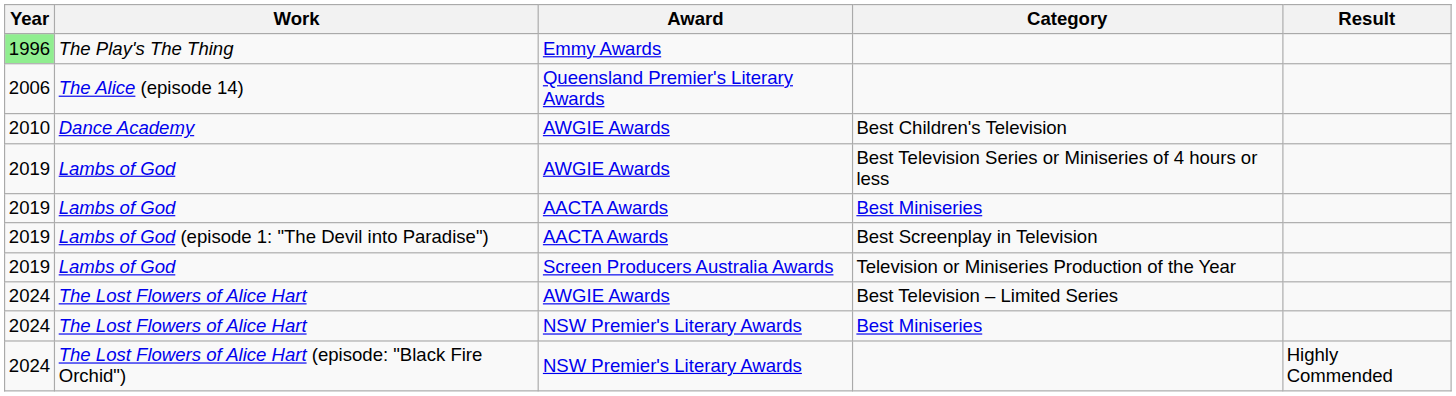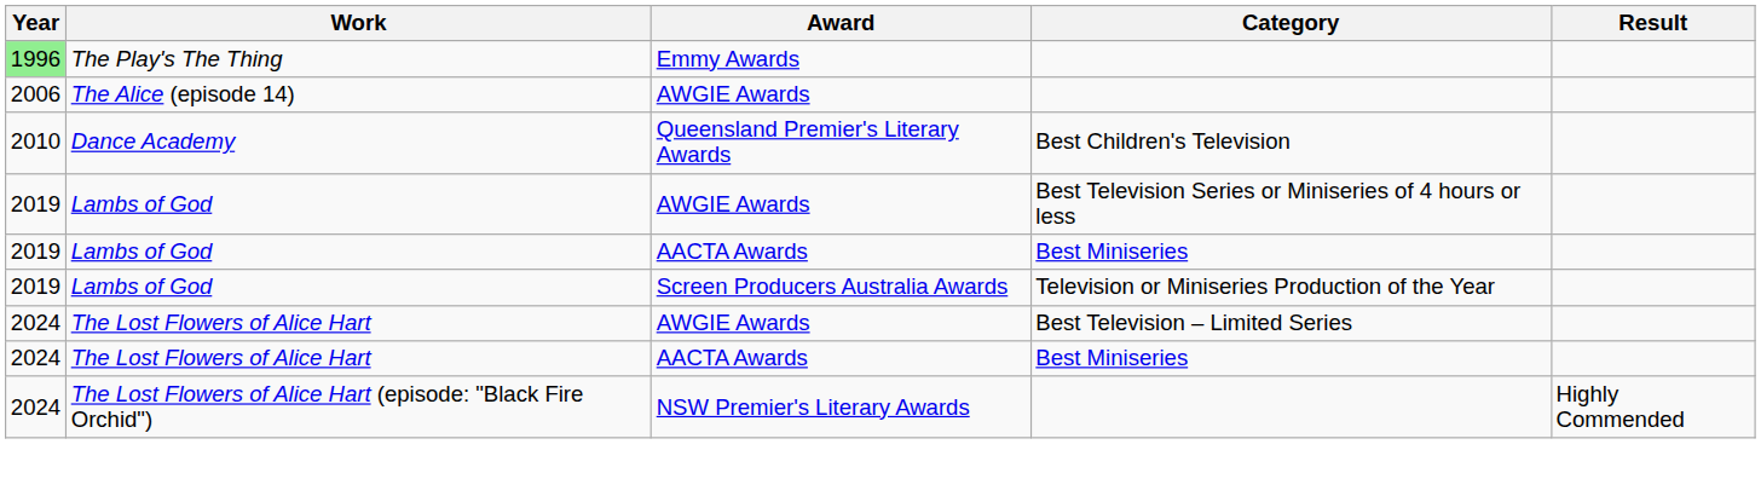The Alice (episode 14) | Award: Queensland Premier's Literary Awards -> AWGIE Awards
Dance Academy | Award: AWGIE Awards -> Queensland Premier's Literary Awards
- row: 2019 | Lambs of God (episode 1: "The Devil into Paradise") | AACTA Awards | Best Screenplay in Television
The Lost Flowers of Alice Hart / Best Miniseries | Award: NSW Premier's Literary Awards -> AACTA Awards
